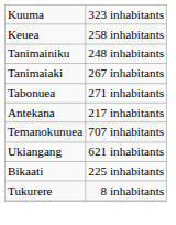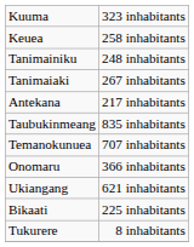- row: Tabonuea | 271 inhabitants
+ row: Taubukinmeang | 835 inhabitants
+ row: Onomaru | 366 inhabitants
